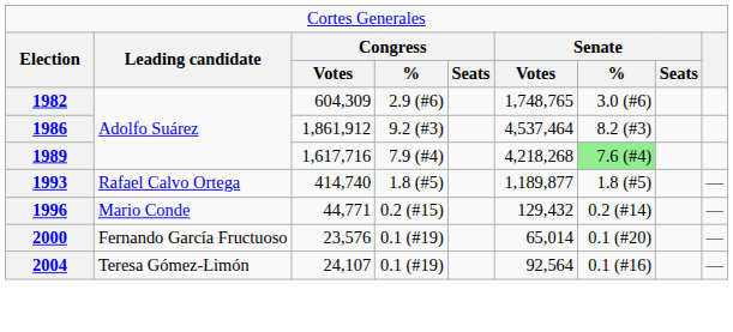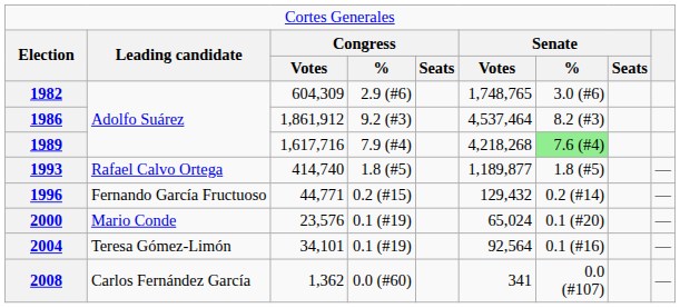1996 | column 2: Mario Conde -> Fernando García Fructuoso
2000 | column 2: Fernando García Fructuoso -> Mario Conde
2000 | column 6: 65,014 -> 65,024
2004 | column 3: 24,107 -> 34,101
+ row: 2008 | Carlos Fernández García | 1,362 | 0.0 (#60) | 341 | 0.0 (#107) | —
